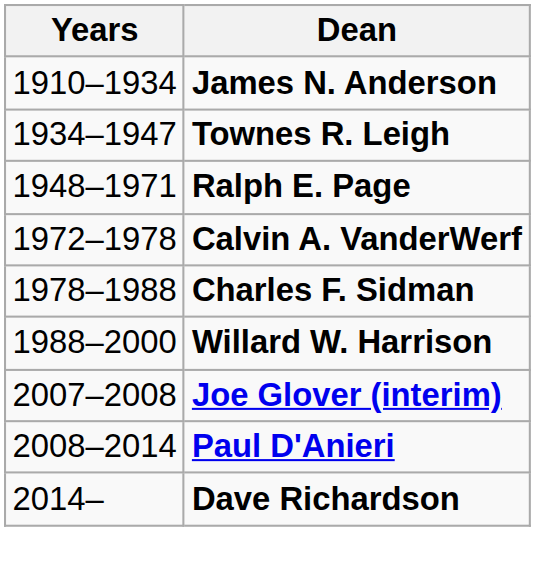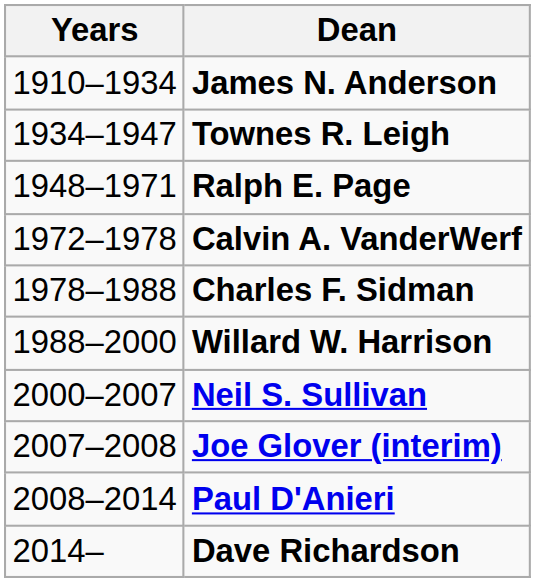+ row: 2000–2007 | Neil S. Sullivan
